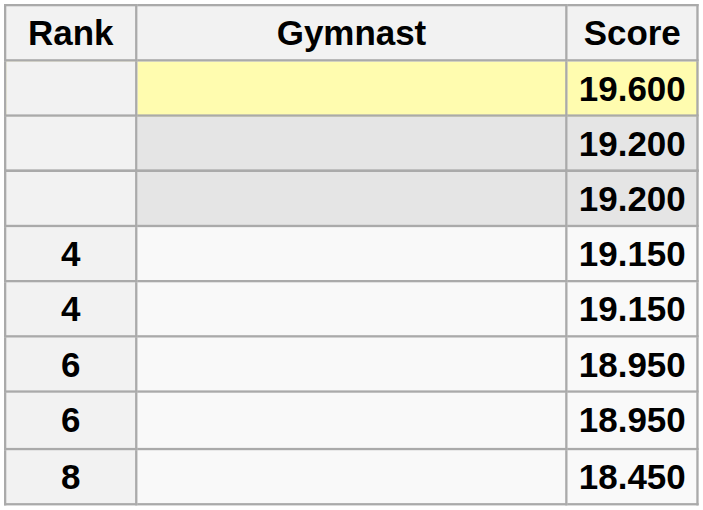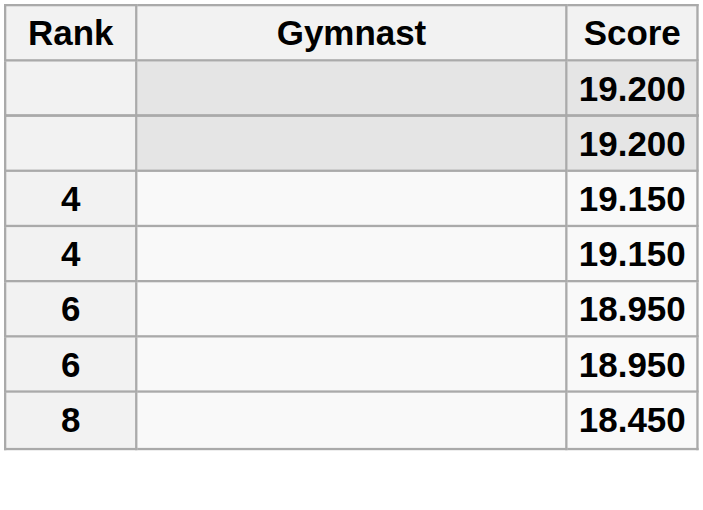- row: 19.600
